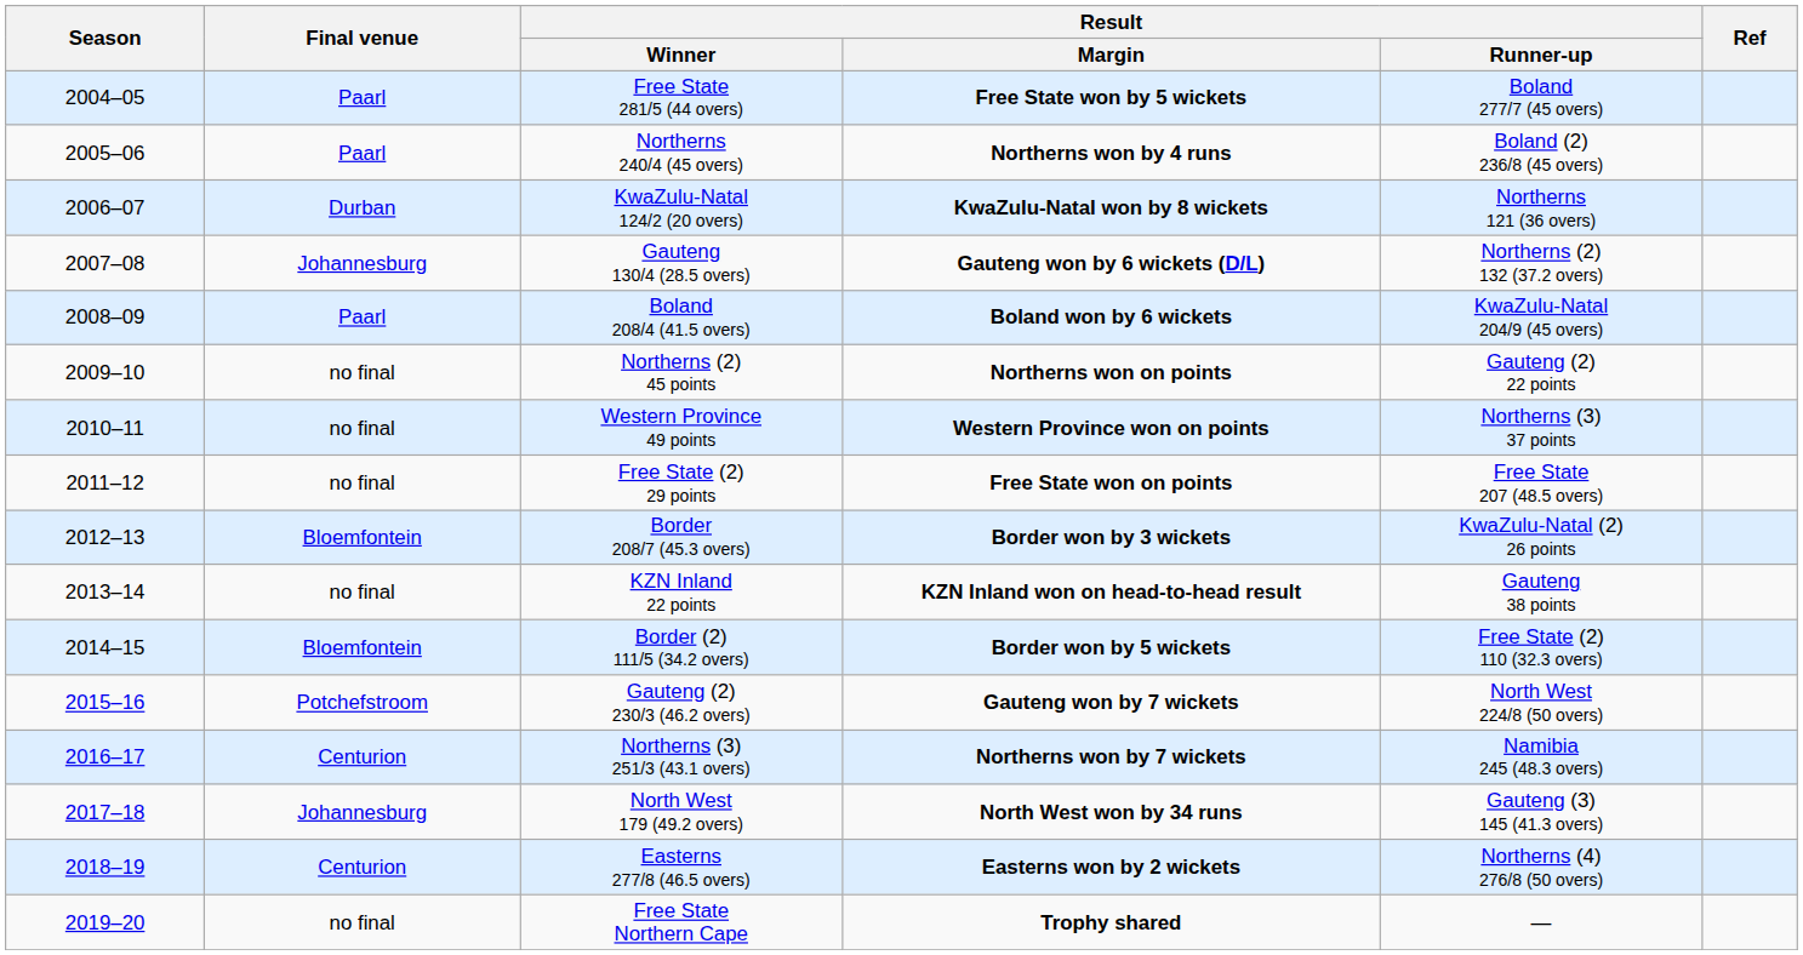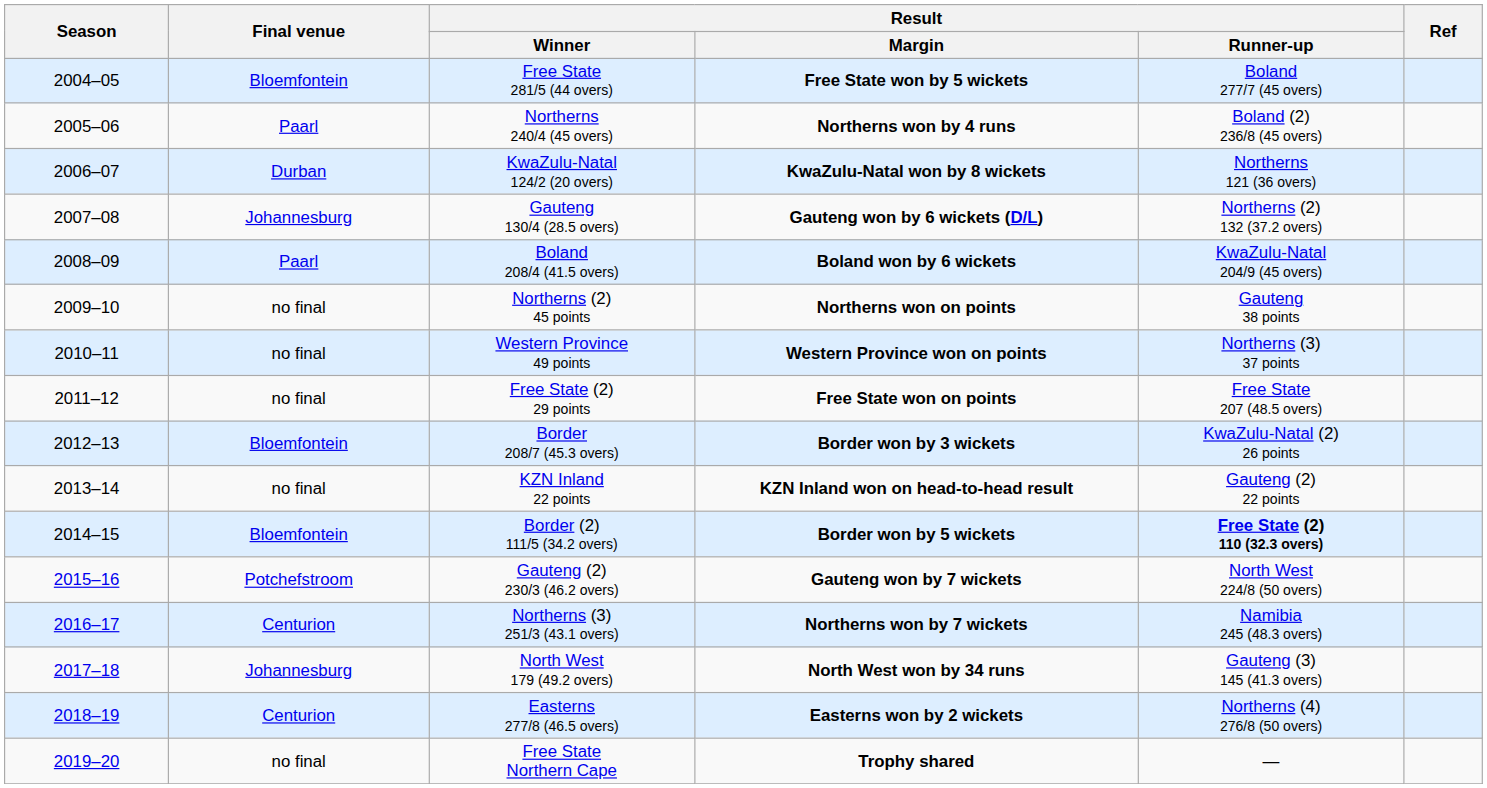Free State 281/5 (44 overs) | Final venue: Paarl -> Bloemfontein
Northerns (2) 45 points | Result / Runner-up: Gauteng (2) 22 points -> Gauteng 38 points
KZN Inland 22 points | Result / Runner-up: Gauteng 38 points -> Gauteng (2) 22 points
Border (2) 111/5 (34.2 overs) | Result / Runner-up: normal -> bold
